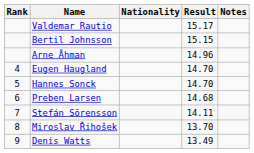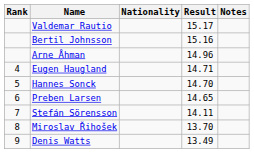Bertil Johnsson | Result: 15.15 -> 15.16
Eugen Haugland | Result: 14.70 -> 14.71
Preben Larsen | Result: 14.68 -> 14.65
